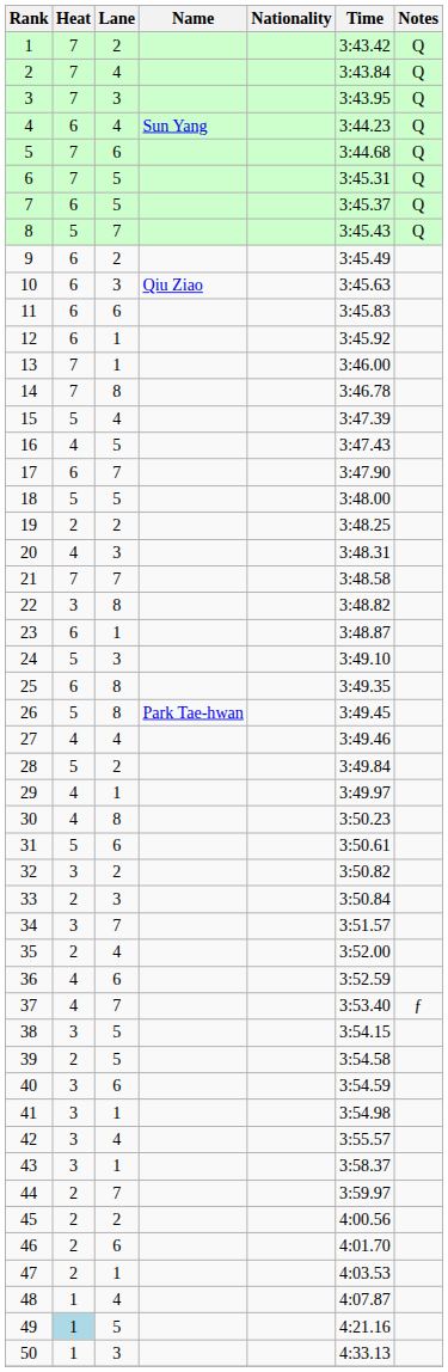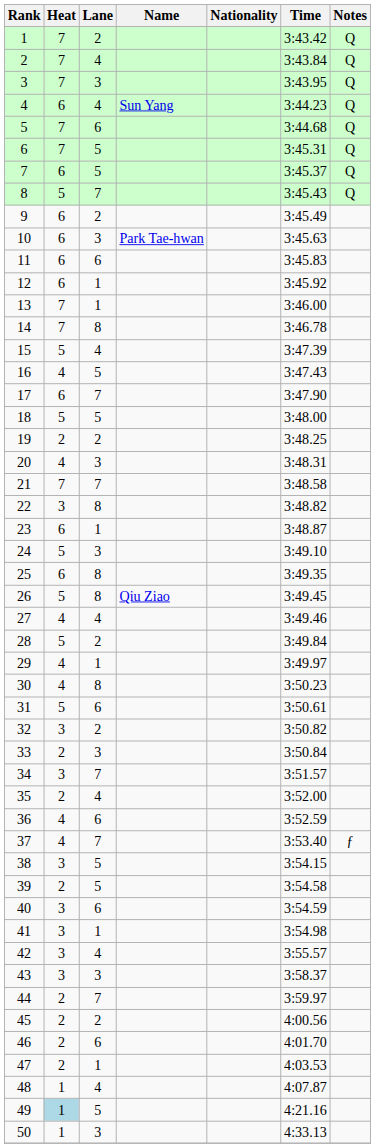10 | Name: Qiu Ziao -> Park Tae-hwan
26 | Name: Park Tae-hwan -> Qiu Ziao
43 | Lane: 1 -> 3
